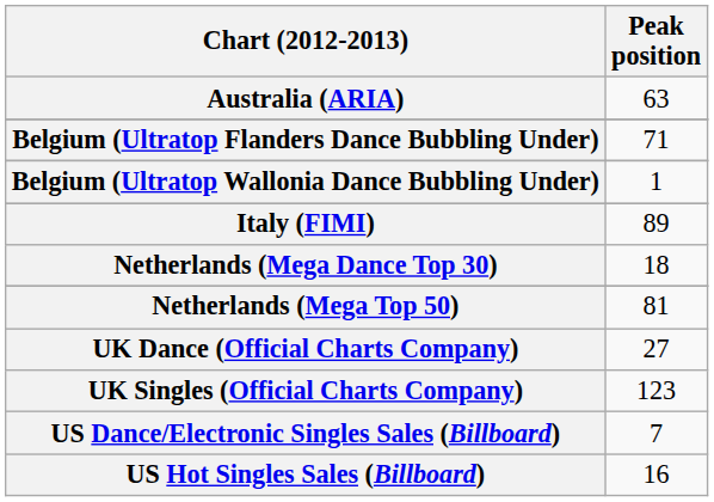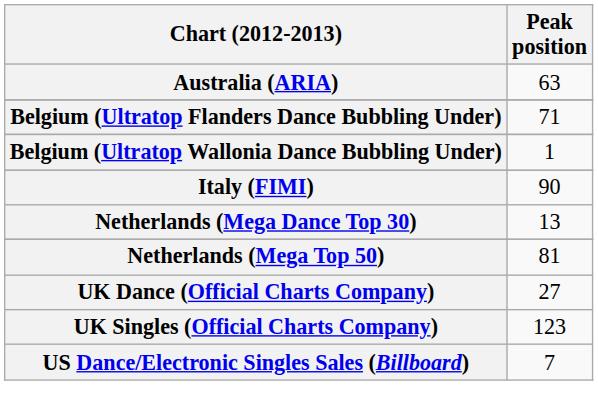Italy (FIMI) | Peak position: 89 -> 90
Netherlands (Mega Dance Top 30) | Peak position: 18 -> 13
- row: US Hot Singles Sales (Billboard) | 16
